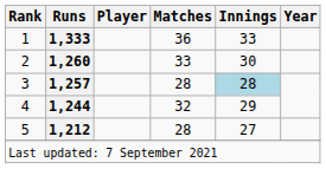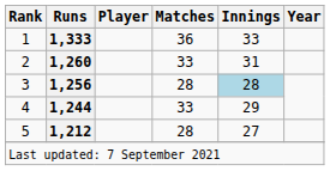2 | Innings: 30 -> 31
3 | Runs: 1,257 -> 1,256
4 | Matches: 32 -> 33
